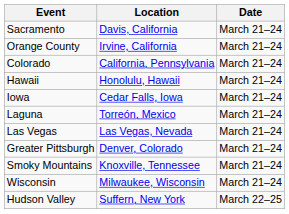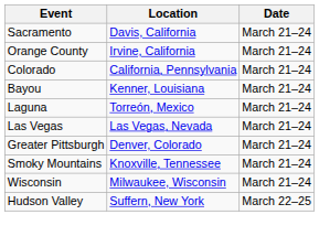- row: Hawaii | Honolulu, Hawaii | March 21–24
- row: Iowa | Cedar Falls, Iowa | March 21–24
+ row: Bayou | Kenner, Louisiana | March 21–24
